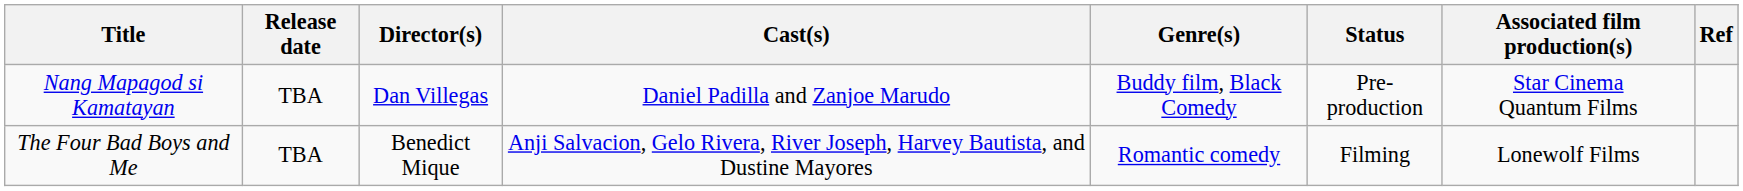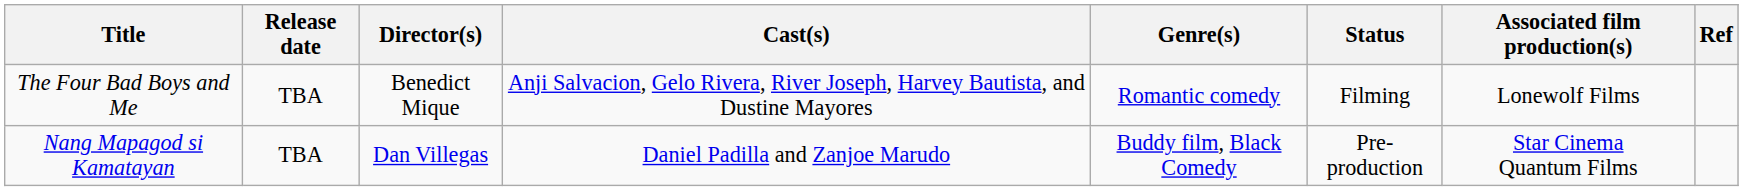rows swapped: The Four Bad Boys and Me <-> Nang Mapagod si Kamatayan
